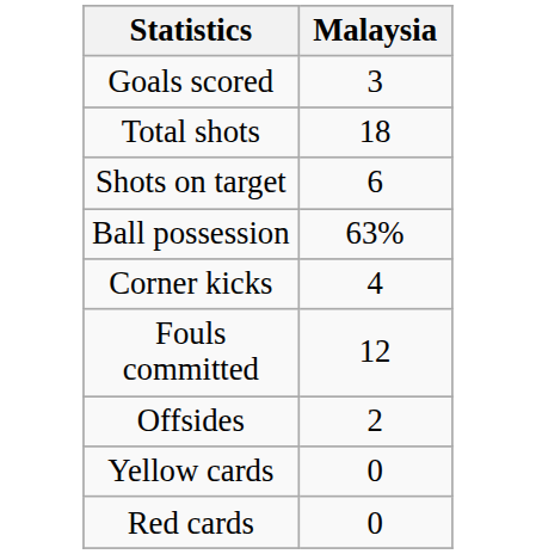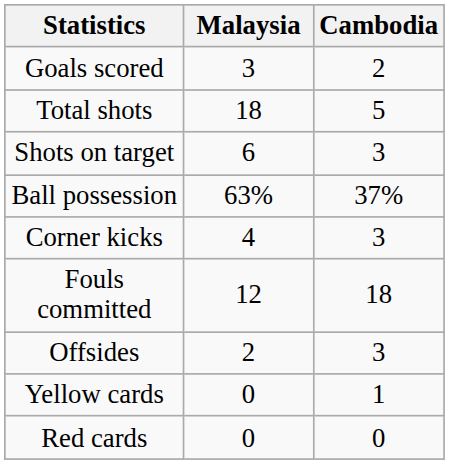+ column: Cambodia | 2 | 5 | 3 | 37% | 3 | 18 | 3 | 1 | 0
